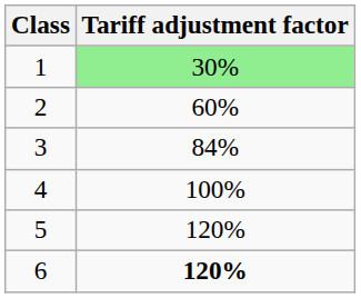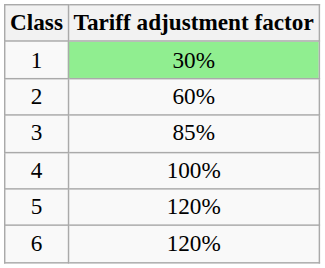3 | Tariff adjustment factor: 84% -> 85%
6 | Tariff adjustment factor: bold -> normal
